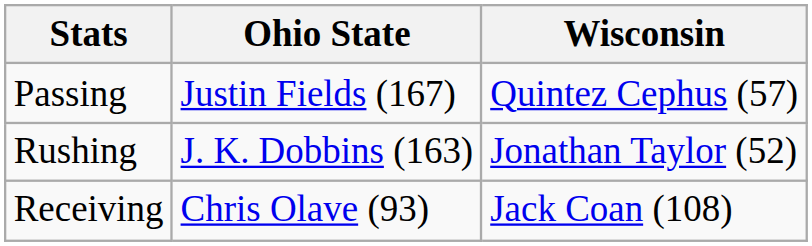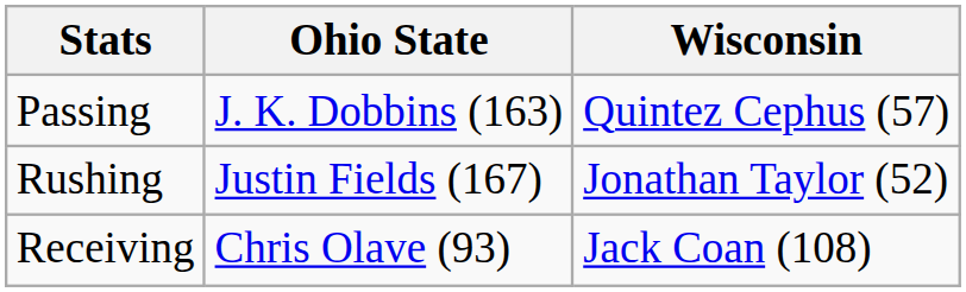Passing | Ohio State: Justin Fields (167) -> J. K. Dobbins (163)
Rushing | Ohio State: J. K. Dobbins (163) -> Justin Fields (167)
